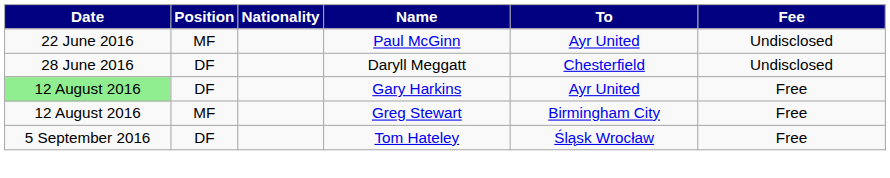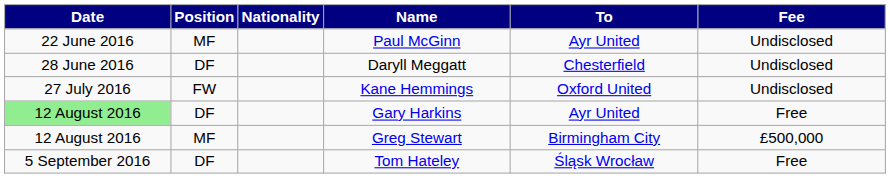+ row: 27 July 2016 | FW | Kane Hemmings | Oxford United | Undisclosed
Greg Stewart | Fee: Free -> £500,000
